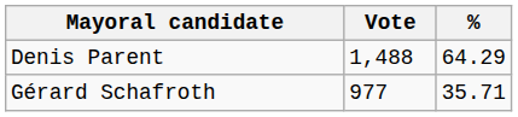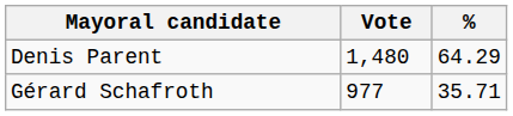Denis Parent | Vote: 1,488 -> 1,480
